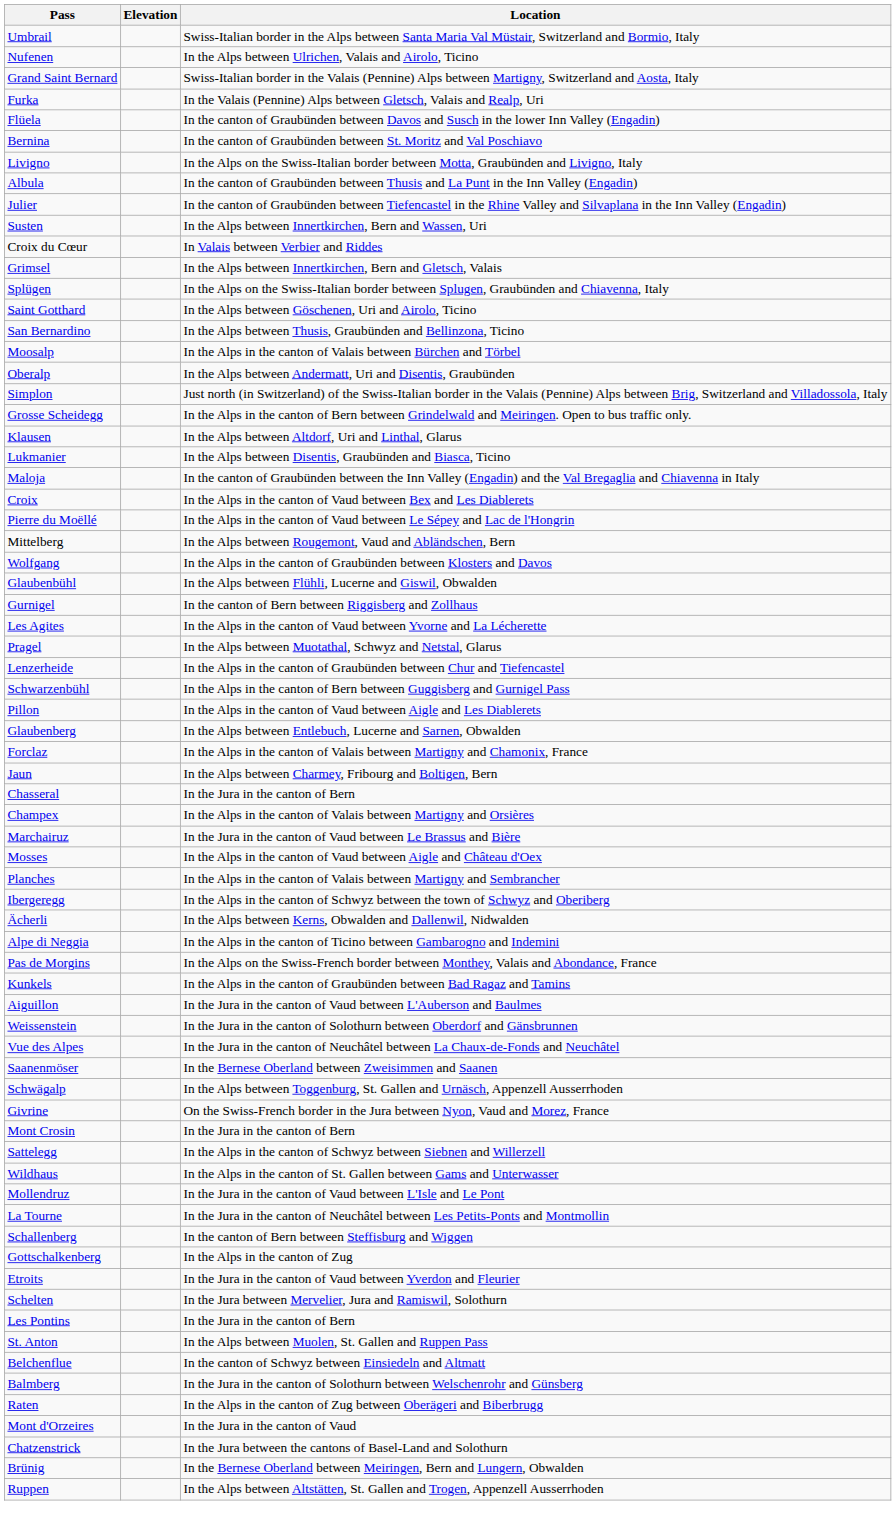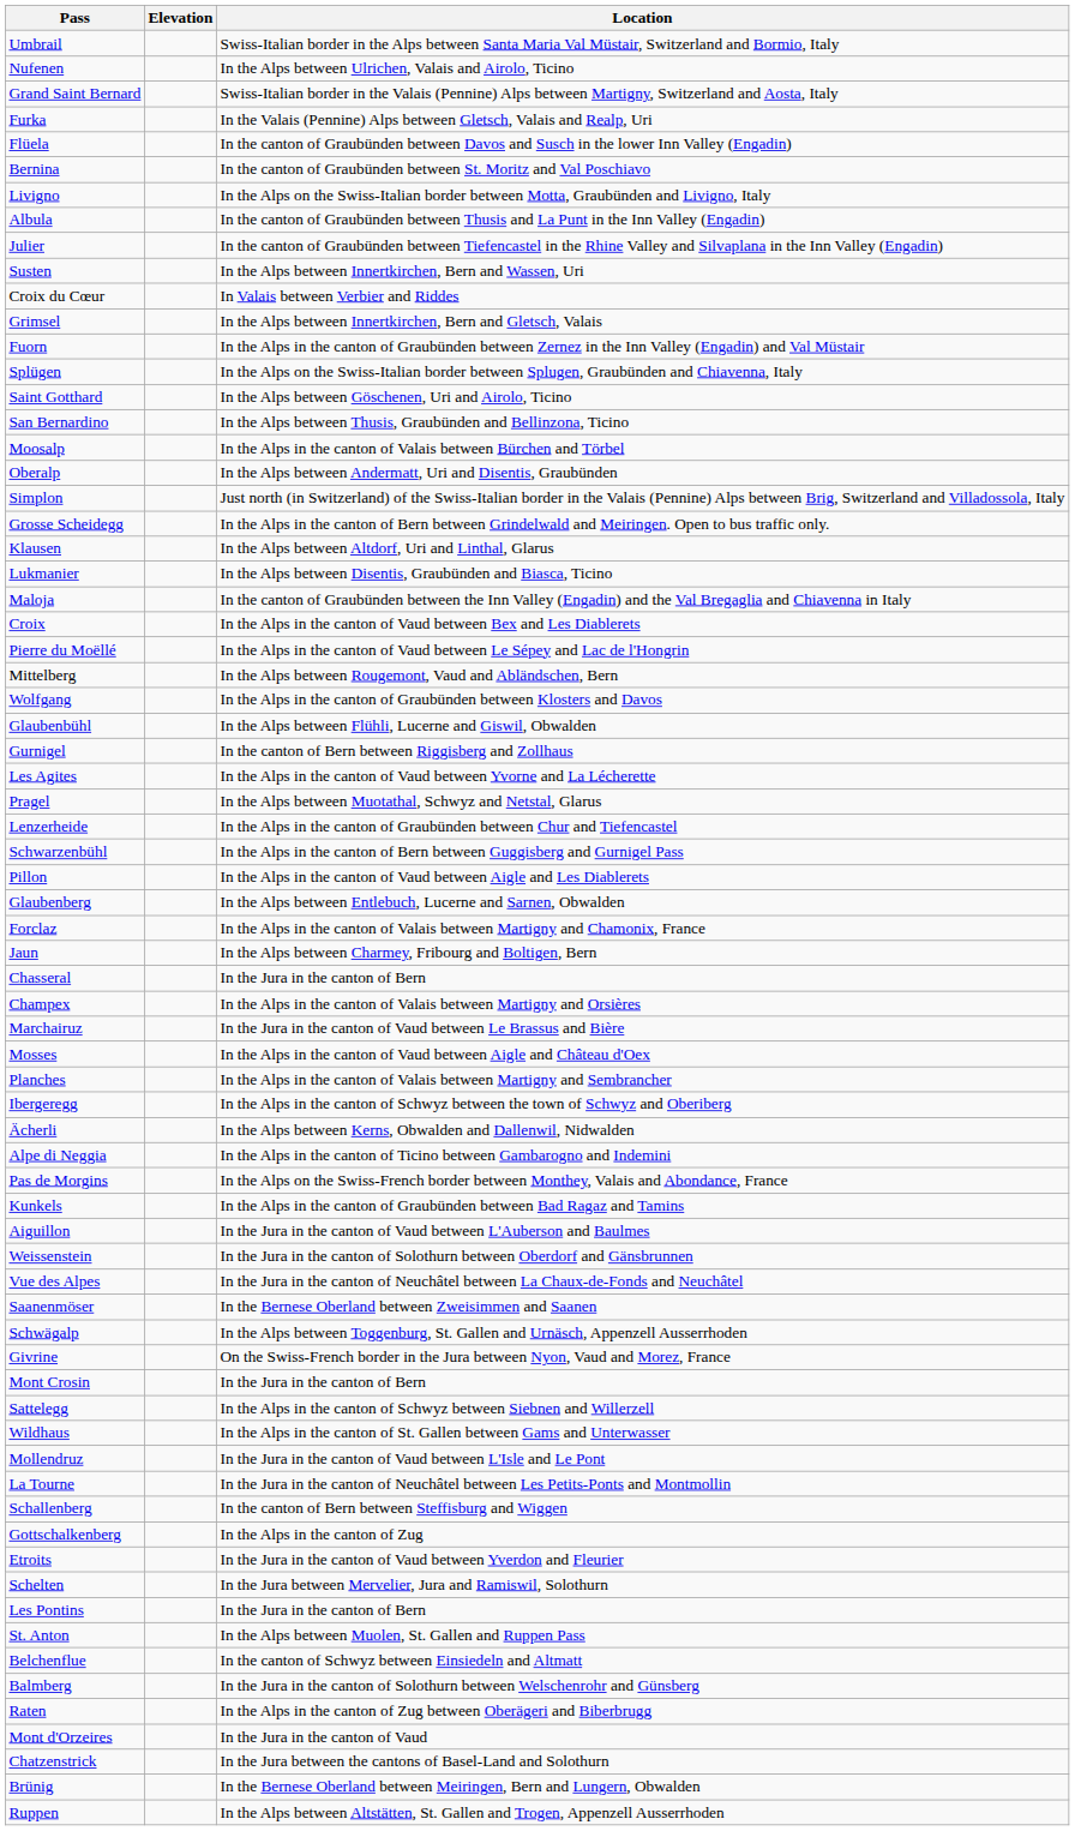+ row: Fuorn | In the Alps in the canton of Graubünden between Zernez in the Inn Valley (Engadin) and Val Müstair
